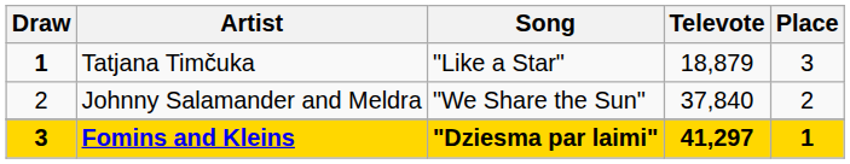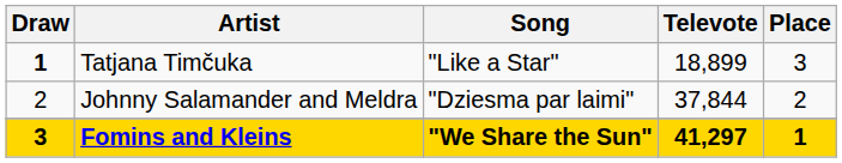Tatjana Timčuka | Televote: 18,879 -> 18,899
Johnny Salamander and Meldra | Song: "We Share the Sun" -> "Dziesma par laimi"
Johnny Salamander and Meldra | Televote: 37,840 -> 37,844
Fomins and Kleins | Song: "Dziesma par laimi" -> "We Share the Sun"
